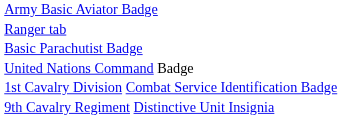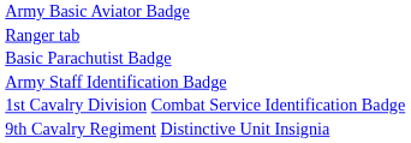+ row: Army Staff Identification Badge
- row: United Nations Command Badge
